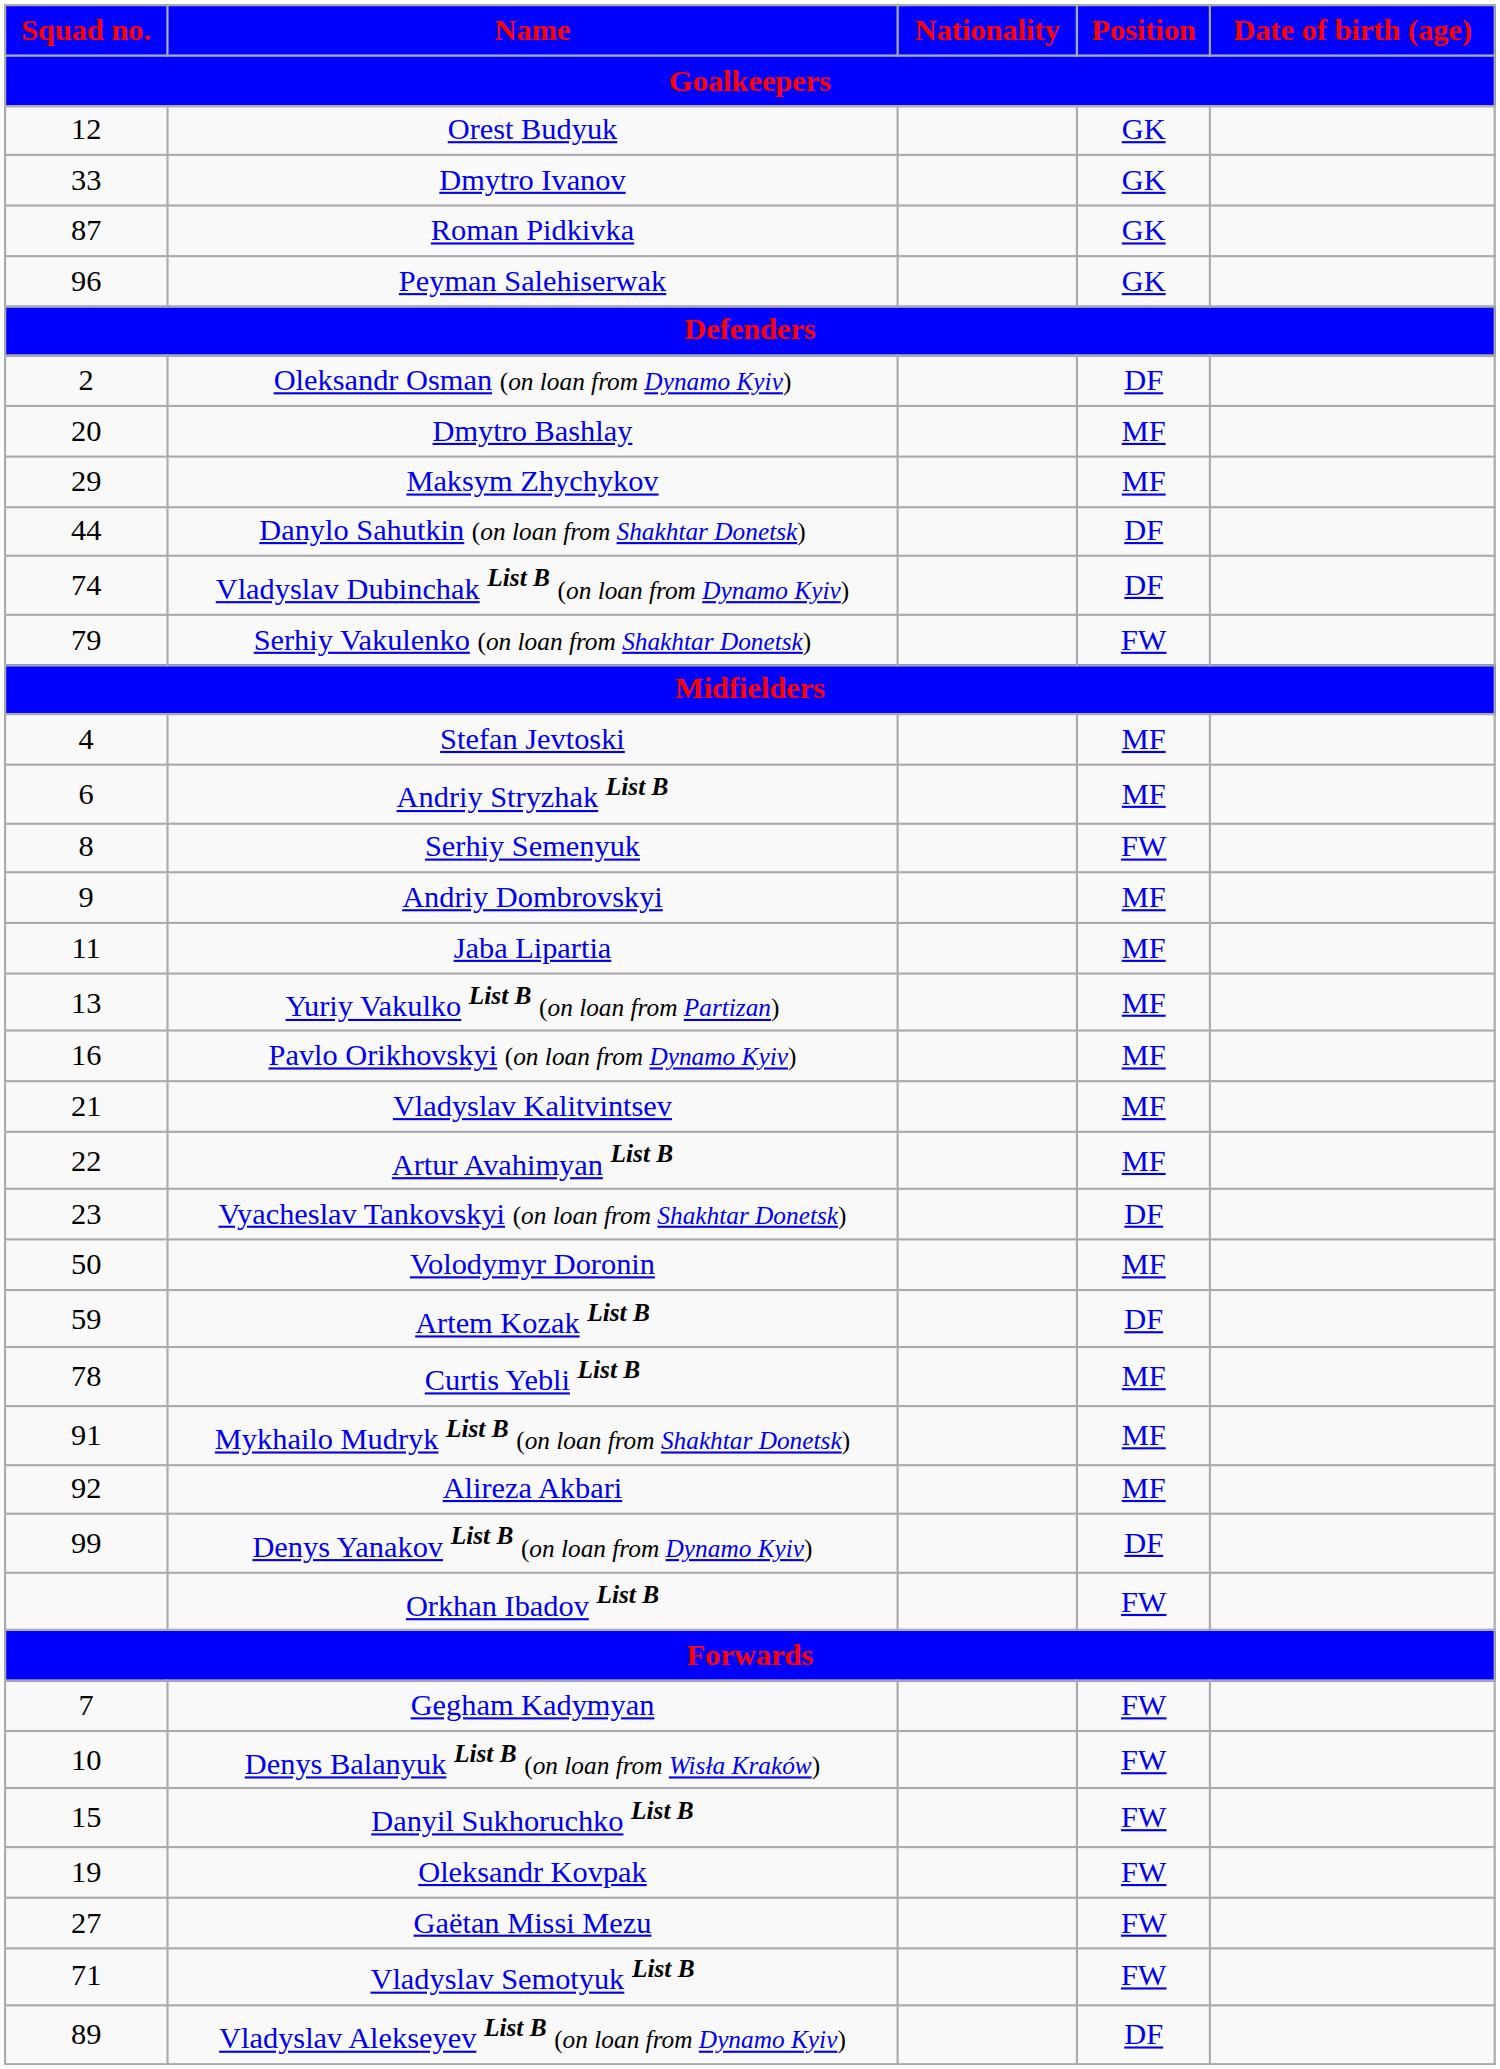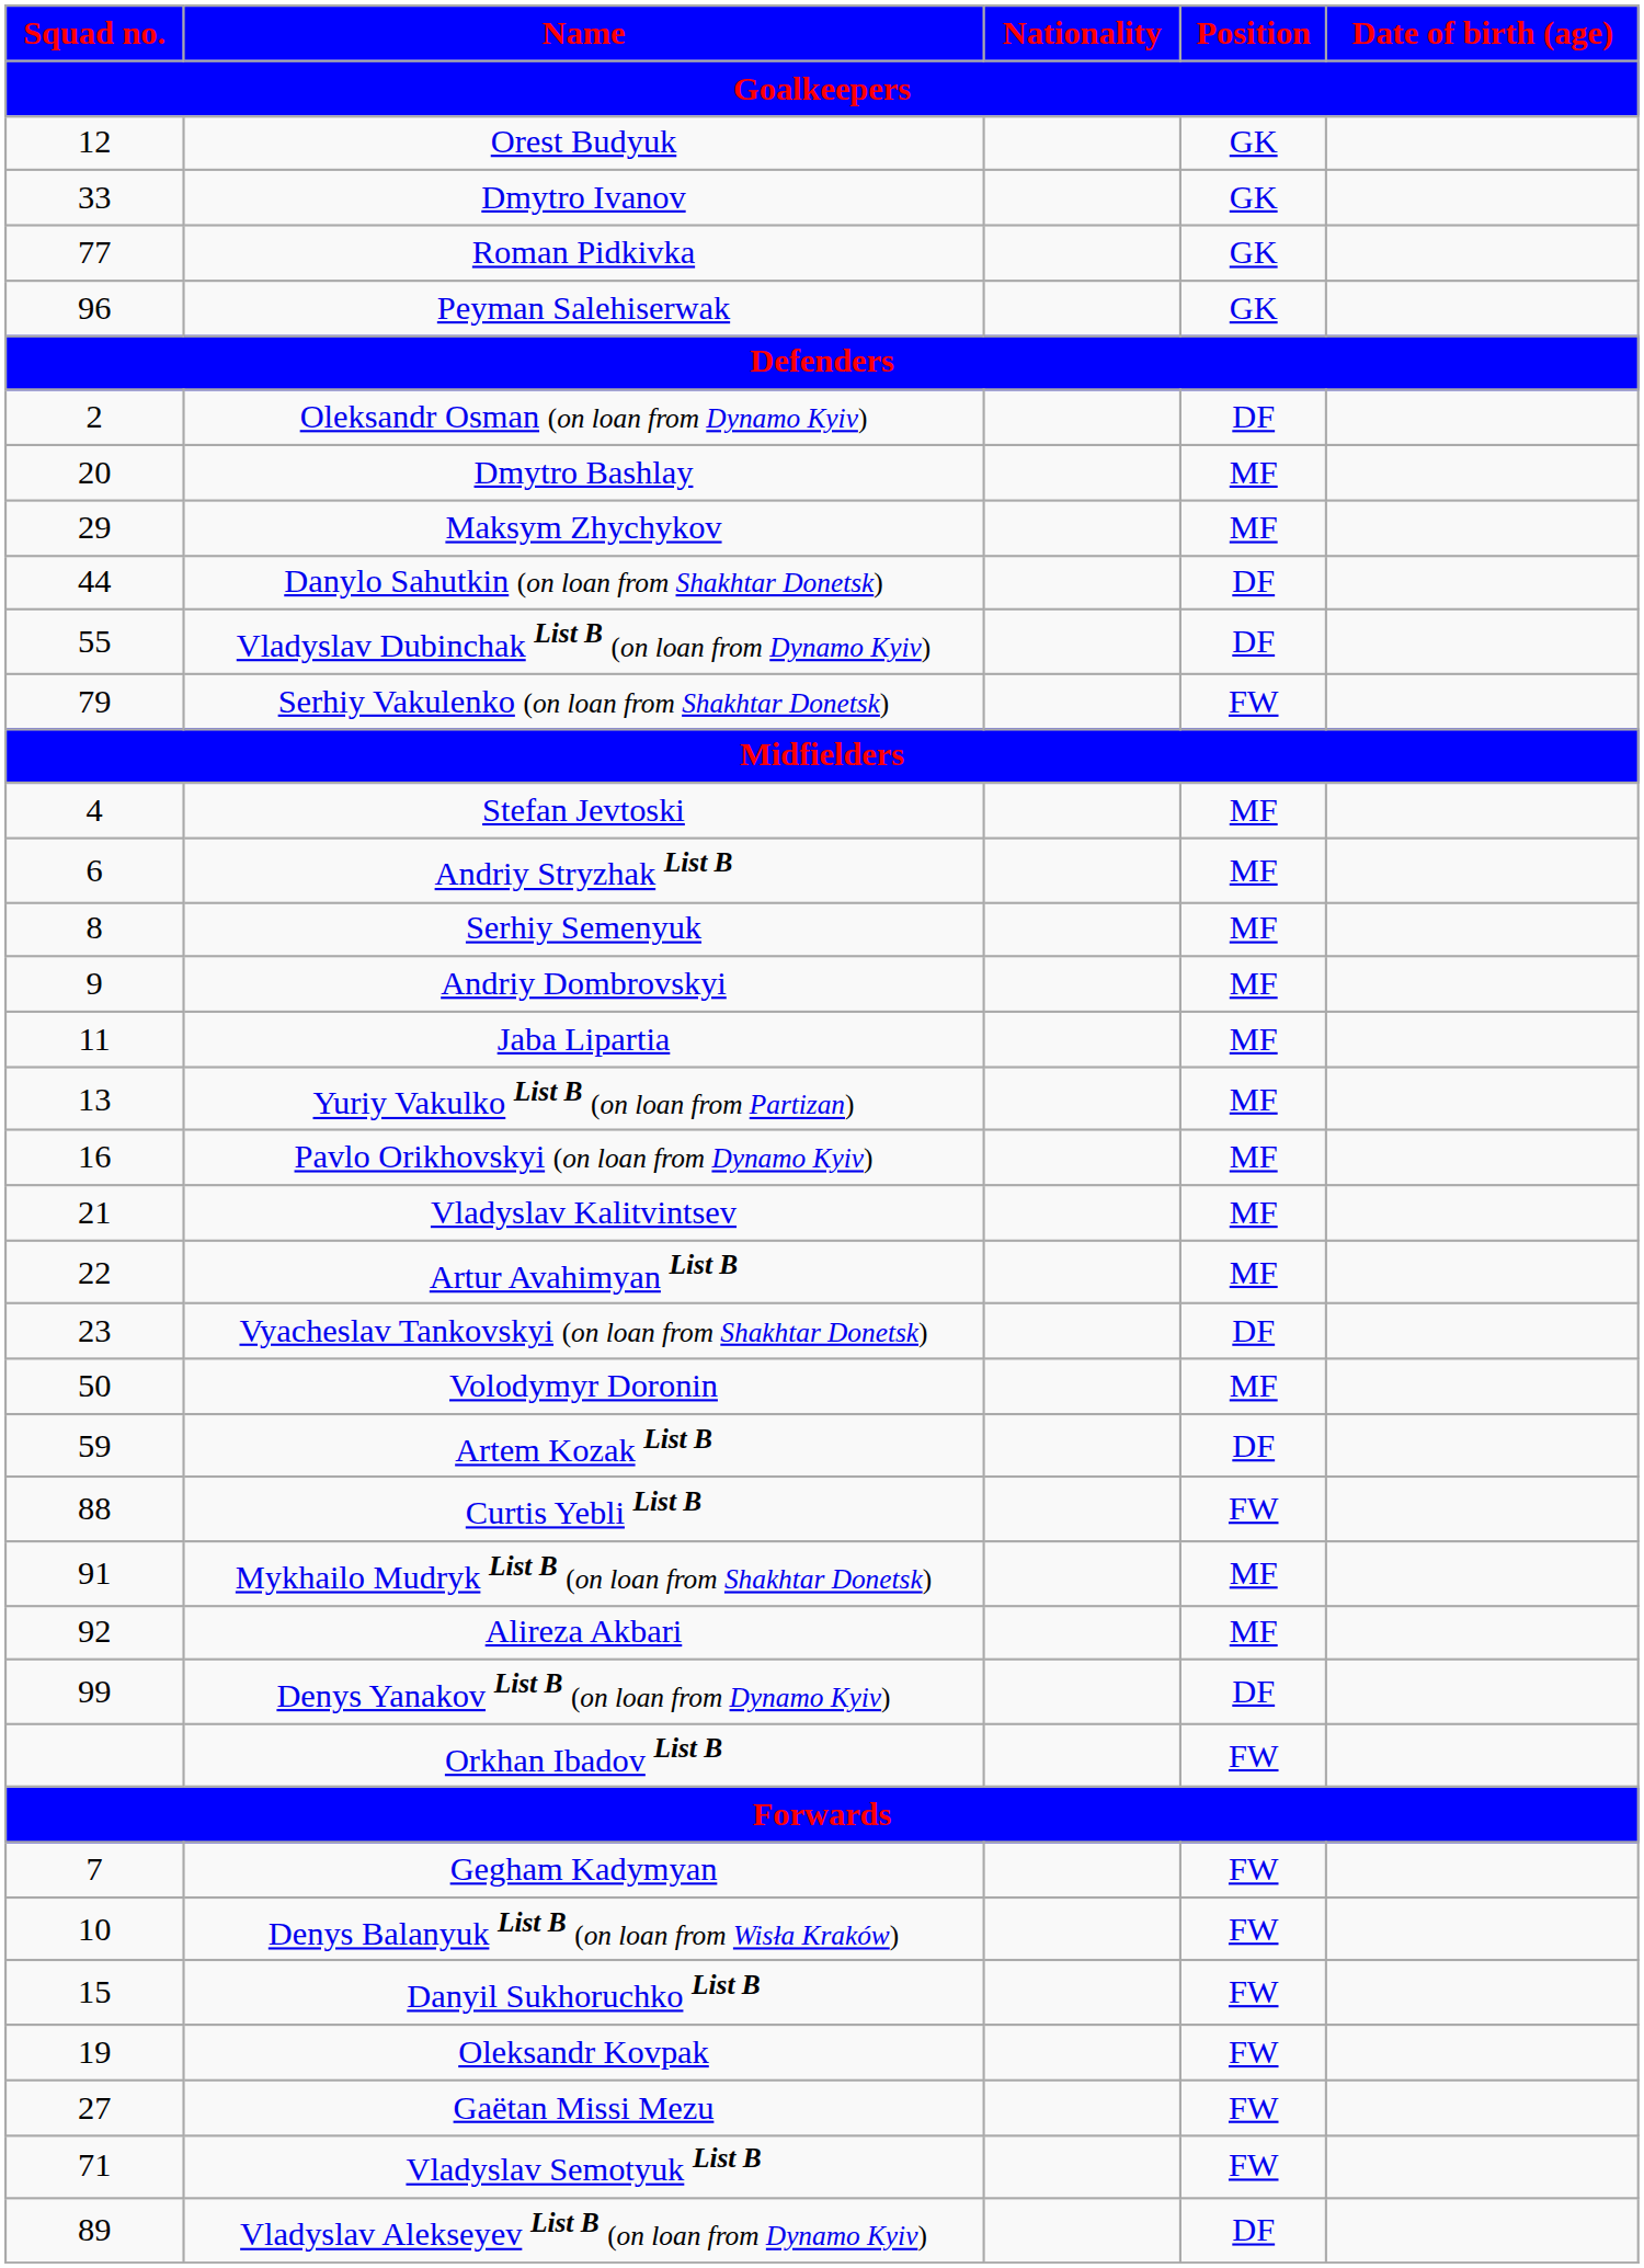Roman Pidkivka | Squad no. / Goalkeepers: 87 -> 77
Vladyslav Dubinchak List B (on loan from Dynamo Kyiv) | Squad no. / Goalkeepers: 74 -> 55
Serhiy Semenyuk | Position / Goalkeepers: FW -> MF
Curtis Yebli List B | Squad no. / Goalkeepers: 78 -> 88
Curtis Yebli List B | Position / Goalkeepers: MF -> FW
